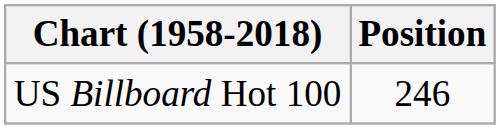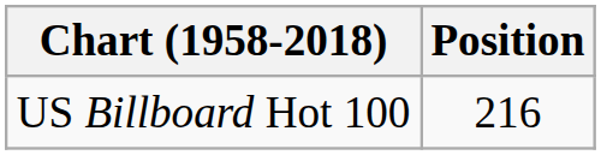US Billboard Hot 100 | Position: 246 -> 216
